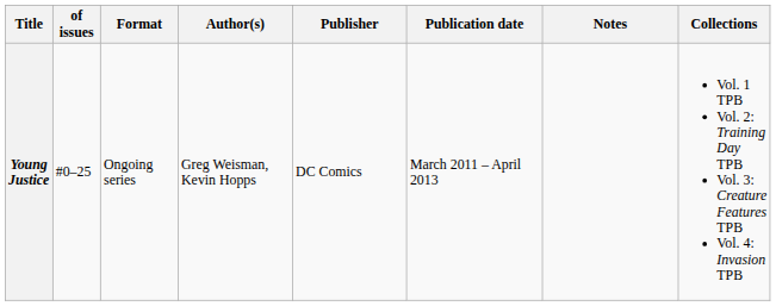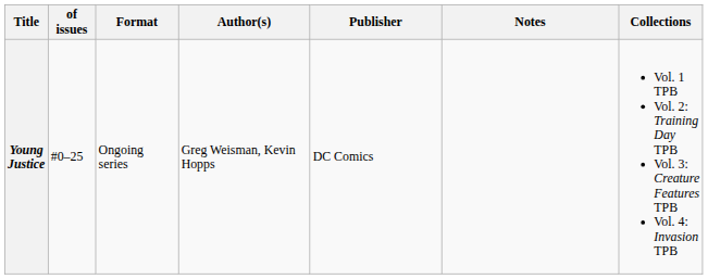- column: Publication date | March 2011 – April 2013
